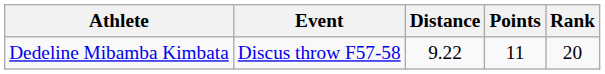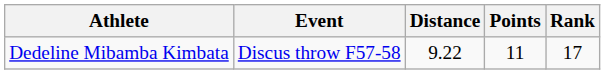Dedeline Mibamba Kimbata | Rank: 20 -> 17
